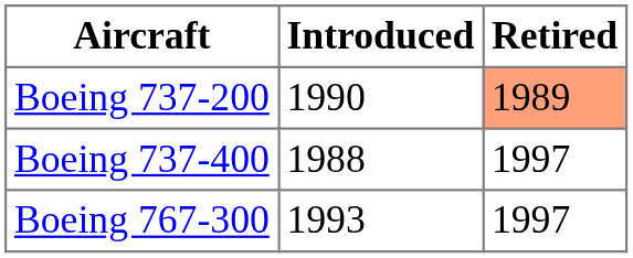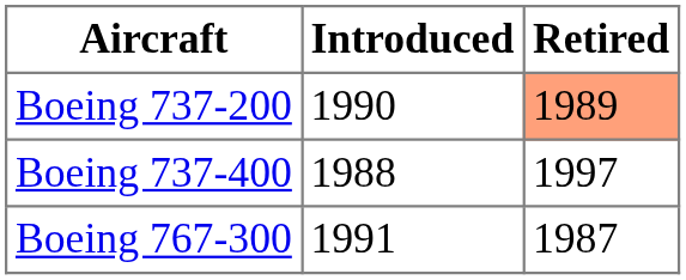Boeing 767-300 | Introduced: 1993 -> 1991
Boeing 767-300 | Retired: 1997 -> 1987
